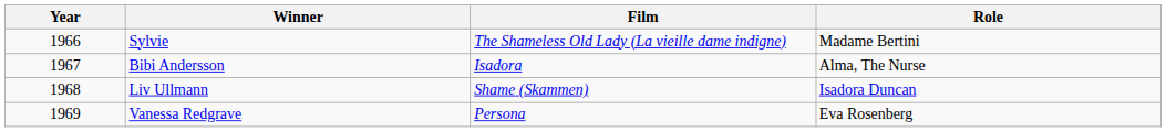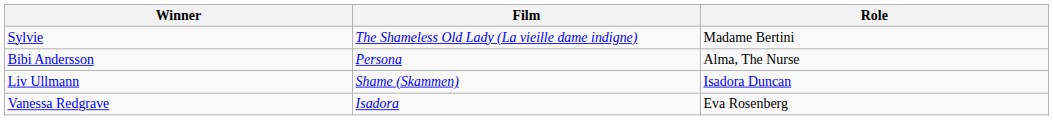- column: Year | 1966 | 1967 | 1968 | 1969
Bibi Andersson | Film: Isadora -> Persona
Vanessa Redgrave | Film: Persona -> Isadora
